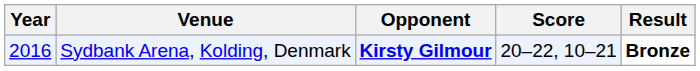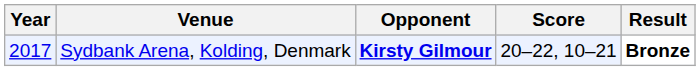Sydbank Arena, Kolding, Denmark | Year: 2016 -> 2017
